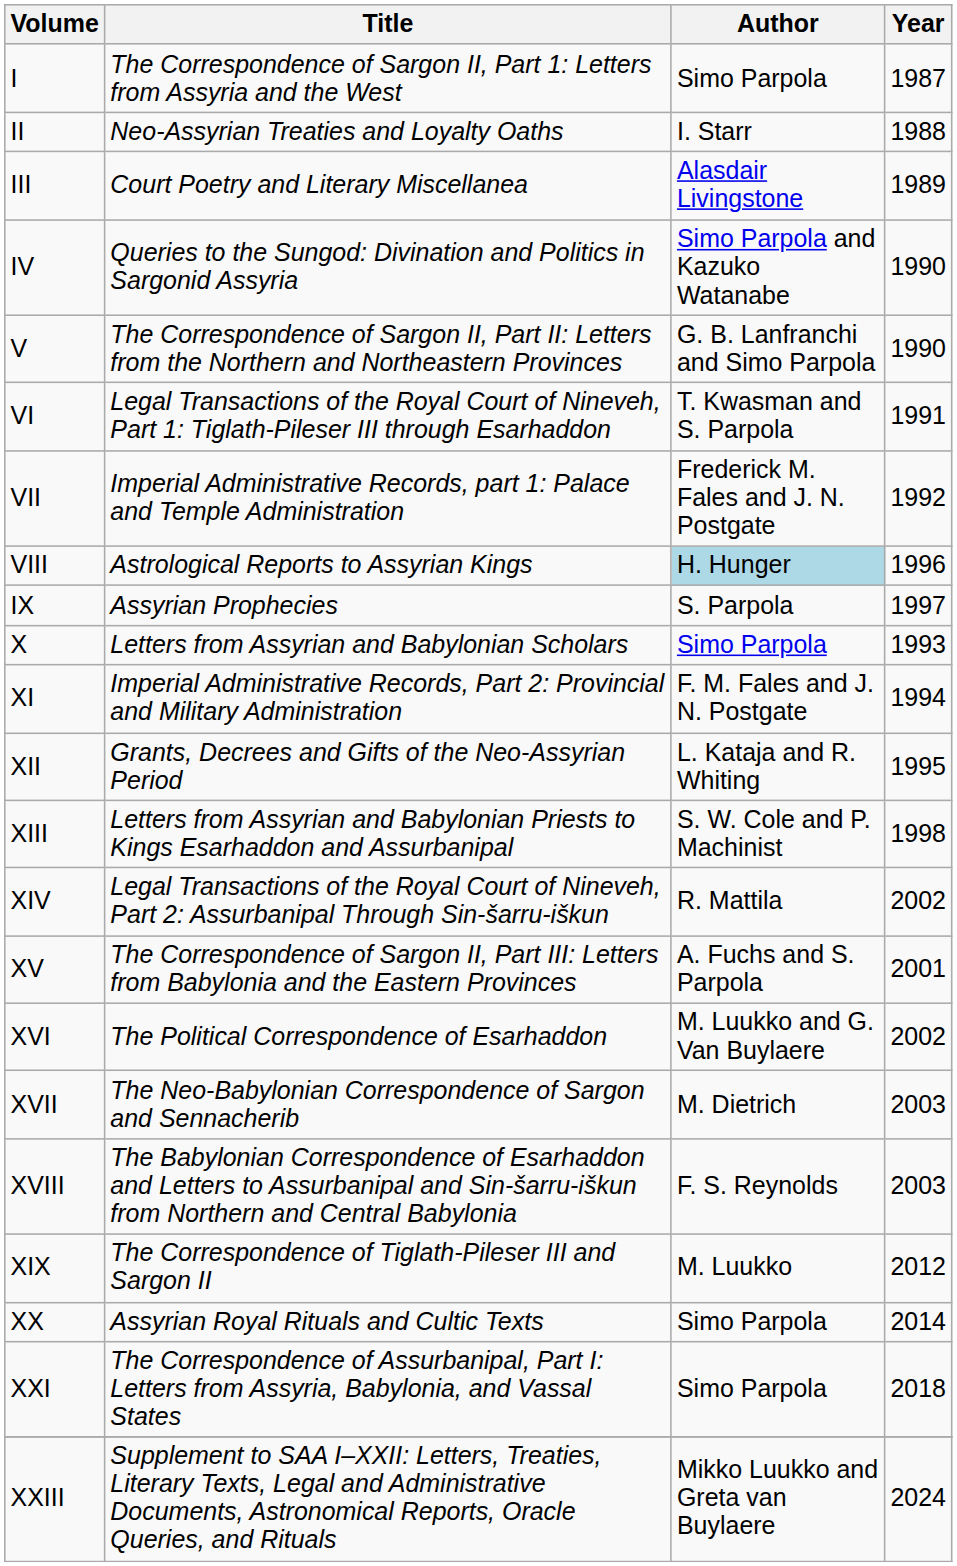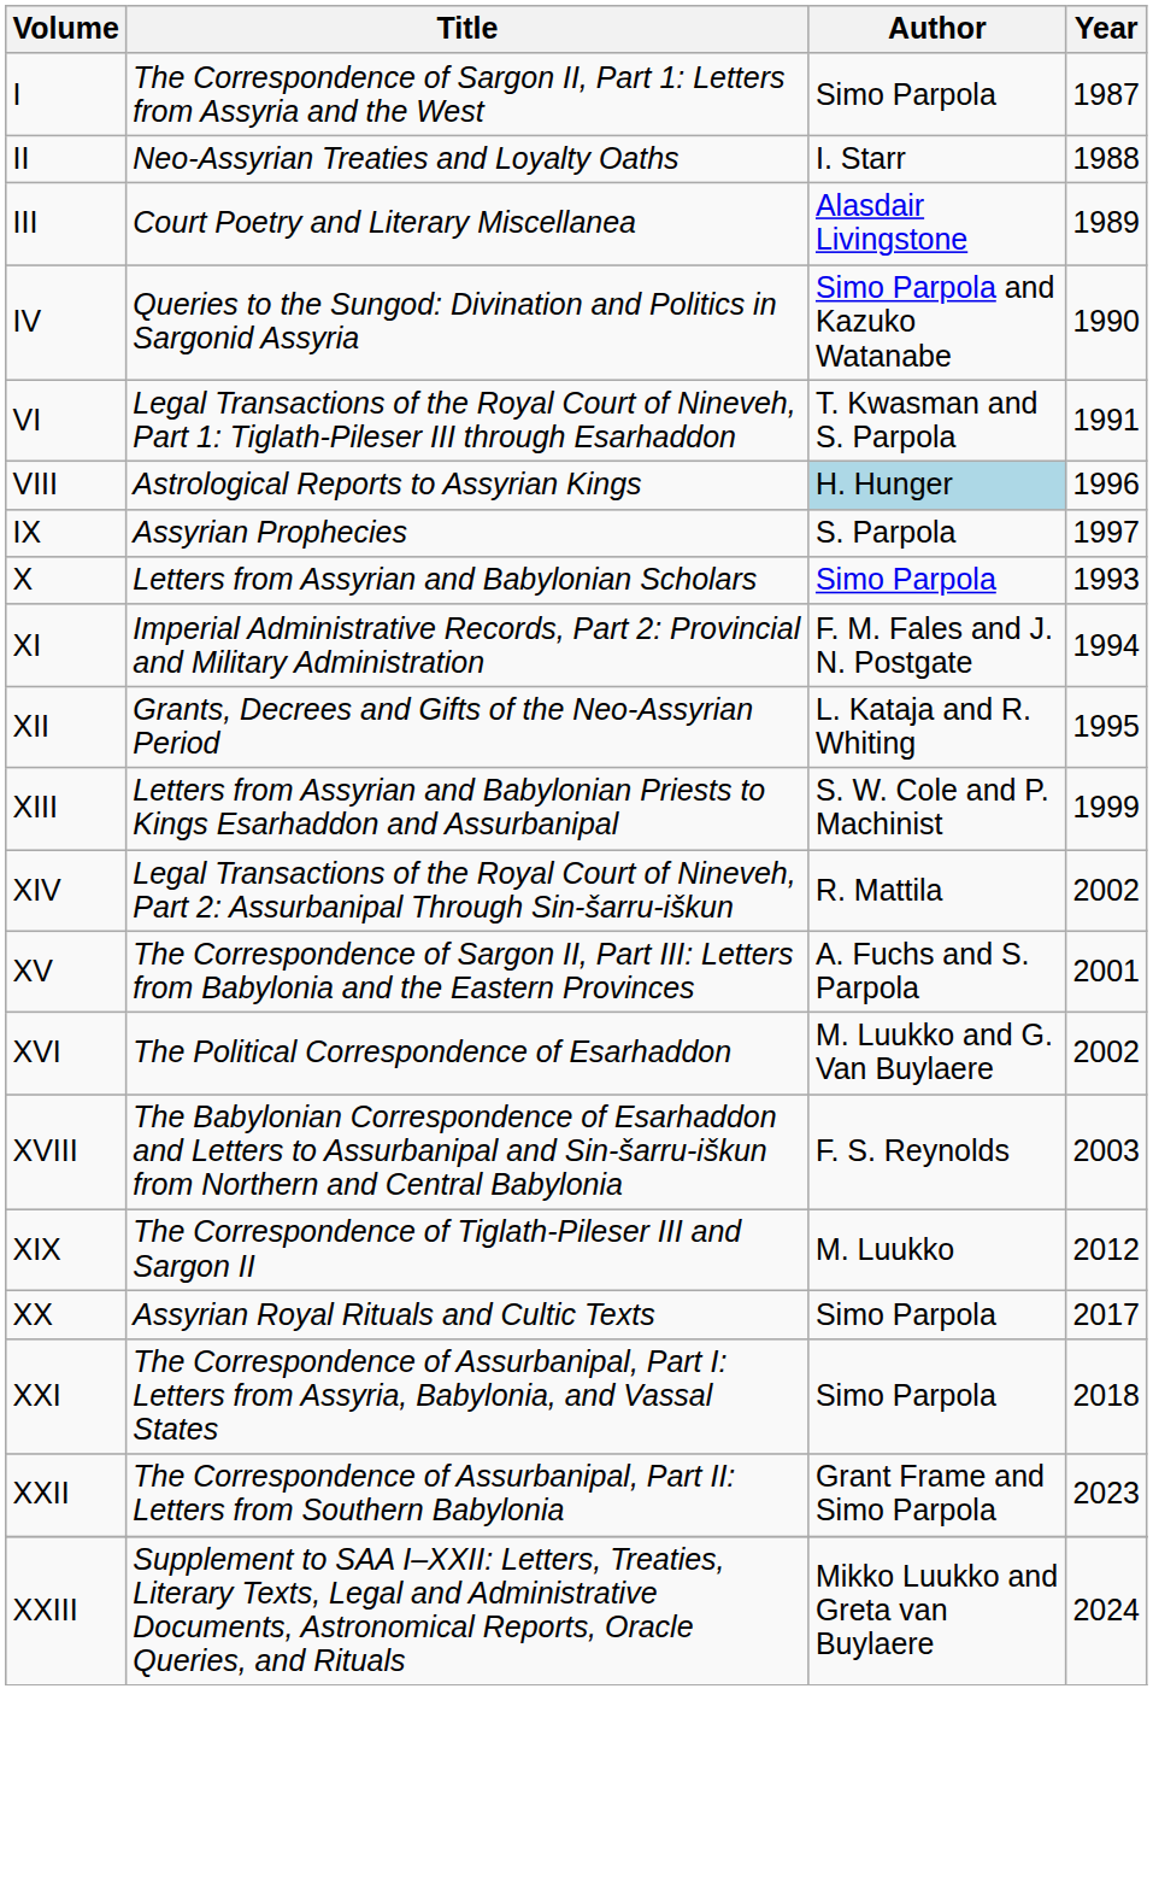- row: V | The Correspondence of Sargon II, Part II: Letters from the Northern and Northeastern Provinces | G. B. Lanfranchi and Simo Parpola | 1990
- row: VII | Imperial Administrative Records, part 1: Palace and Temple Administration | Frederick M. Fales and J. N. Postgate | 1992
XIII | Year: 1998 -> 1999
- row: XVII | The Neo-Babylonian Correspondence of Sargon and Sennacherib | M. Dietrich | 2003
XX | Year: 2014 -> 2017
+ row: XXII | The Correspondence of Assurbanipal, Part II: Letters from Southern Babylonia | Grant Frame and Simo Parpola | 2023
